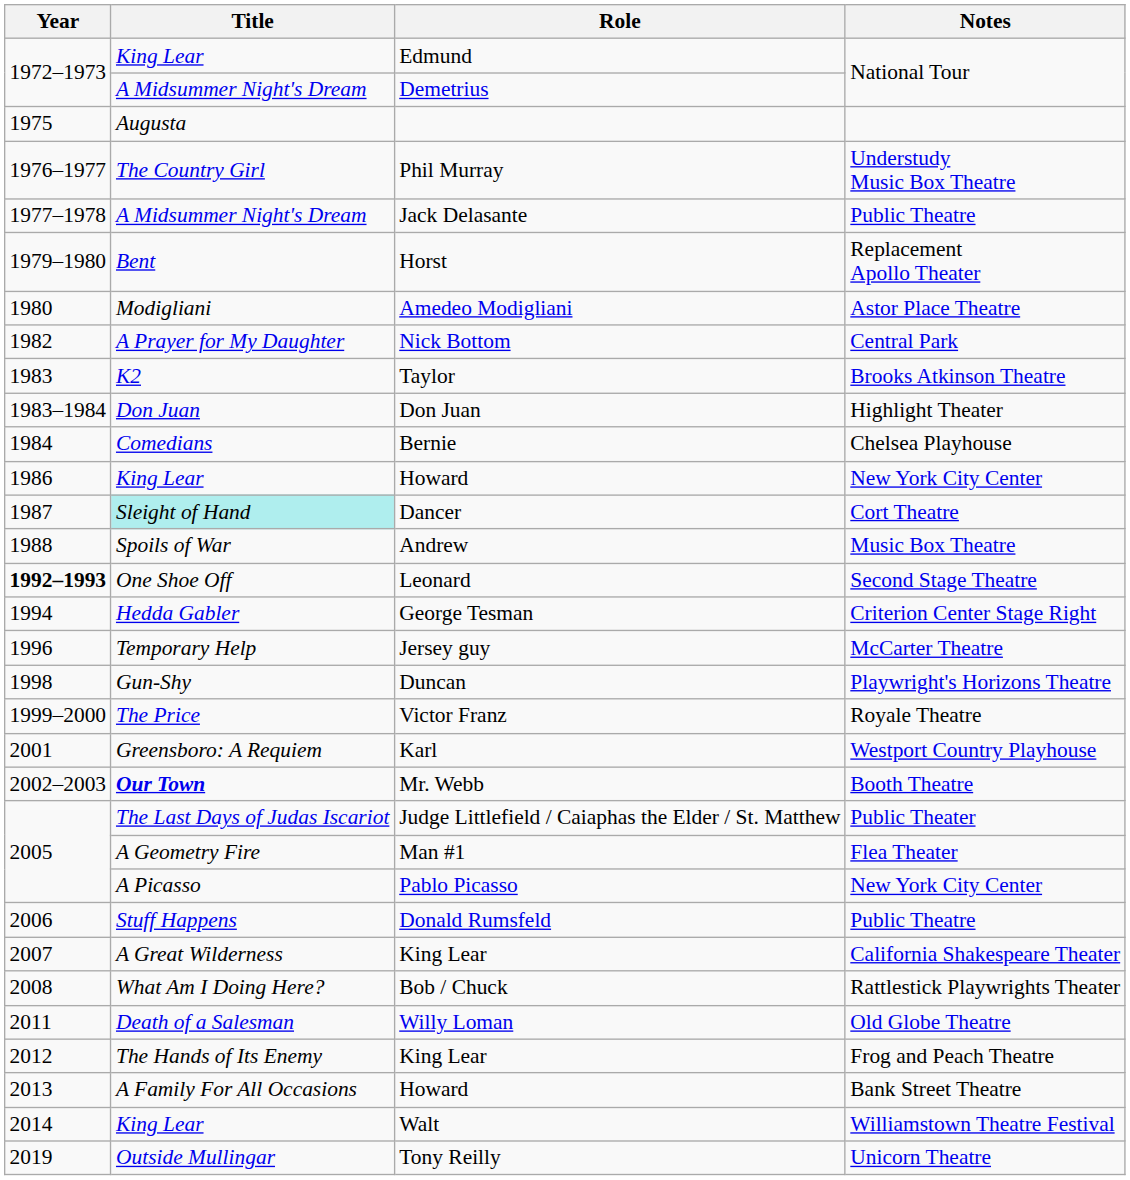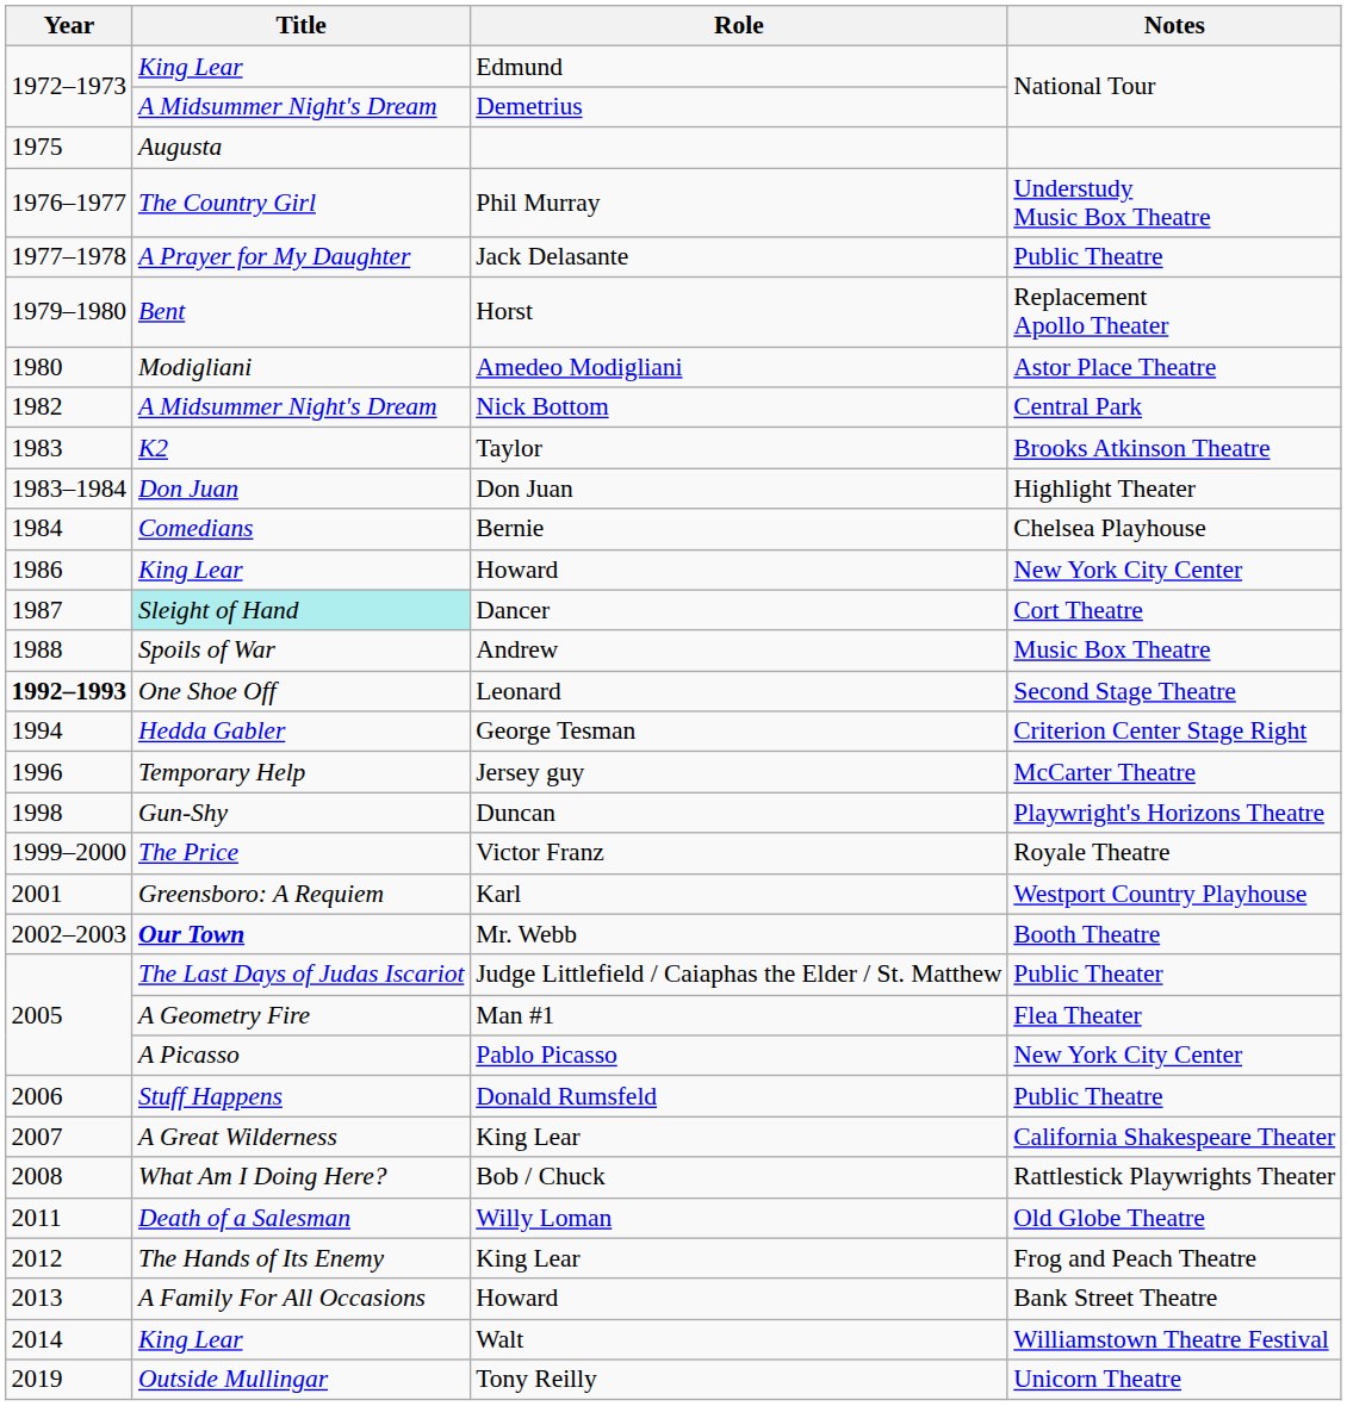Jack Delasante | Title: A Midsummer Night's Dream -> A Prayer for My Daughter
Nick Bottom | Title: A Prayer for My Daughter -> A Midsummer Night's Dream
